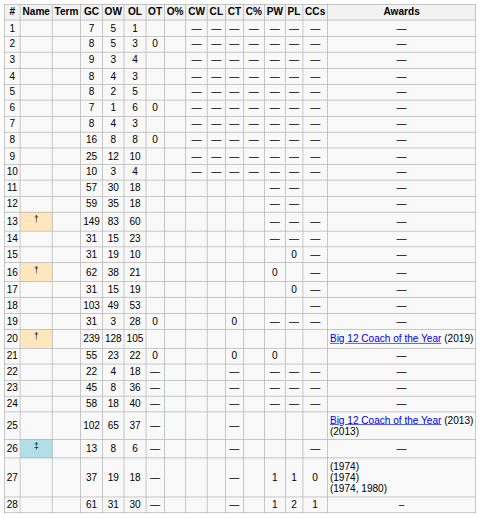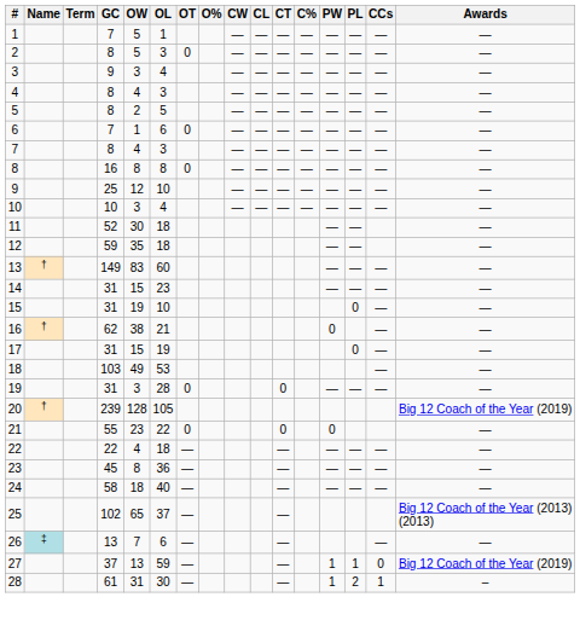11 | GC: 57 -> 52
26 | OW: 8 -> 7
27 | OW: 19 -> 13
27 | OL: 18 -> 59
27 | Awards: (1974) (1974) (1974, 1980) -> Big 12 Coach of the Year (2019)
